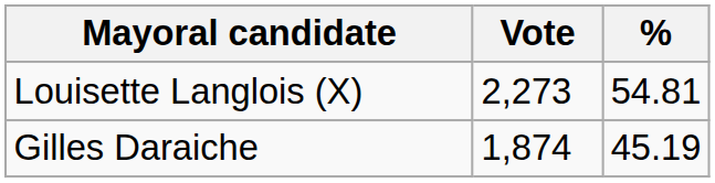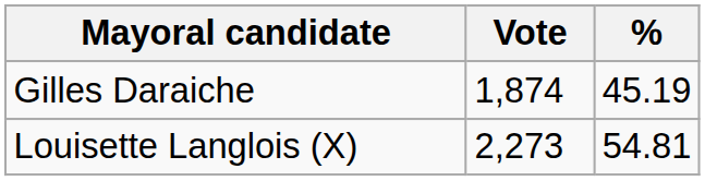rows swapped: Louisette Langlois (X) <-> Gilles Daraiche
